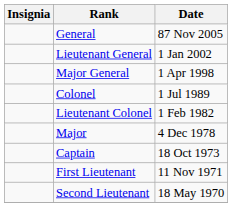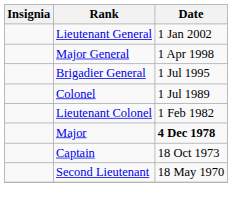- row: General | 87 Nov 2005
+ row: Brigadier General | 1 Jul 1995
Major | Date: normal -> bold
- row: First Lieutenant | 11 Nov 1971
